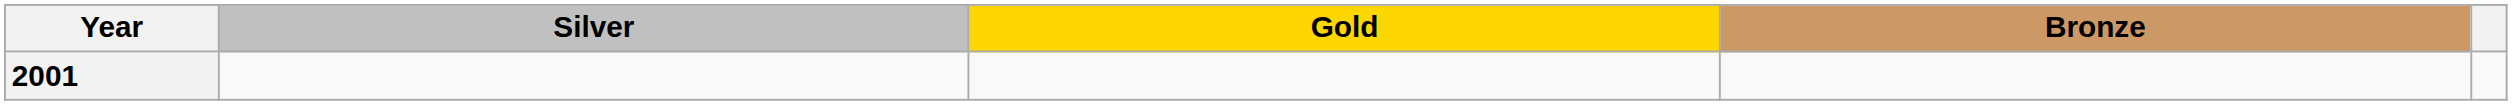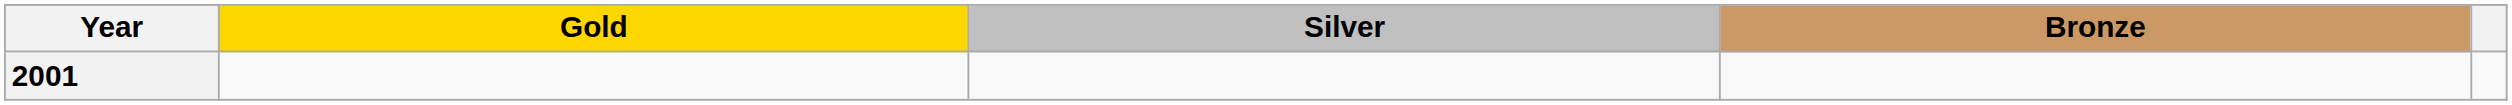columns swapped: Gold <-> Silver
